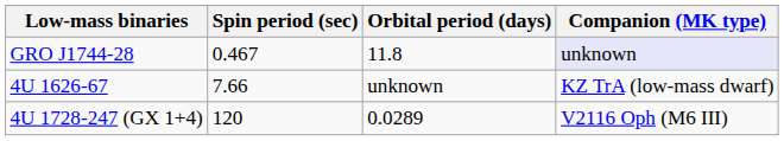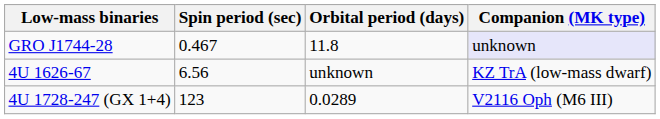4U 1626-67 | Spin period (sec): 7.66 -> 6.56
4U 1728-247 (GX 1+4) | Spin period (sec): 120 -> 123
